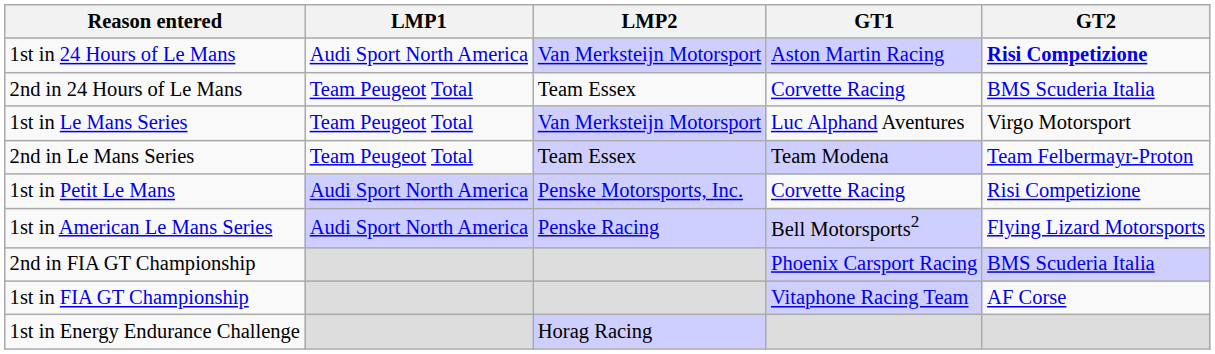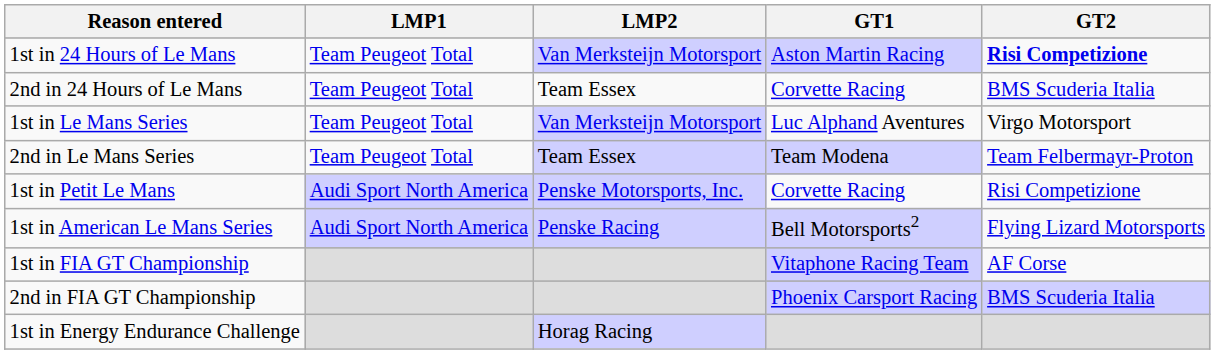1st in 24 Hours of Le Mans | LMP1: Audi Sport North America -> Team Peugeot Total
rows swapped: 1st in FIA GT Championship <-> 2nd in FIA GT Championship
